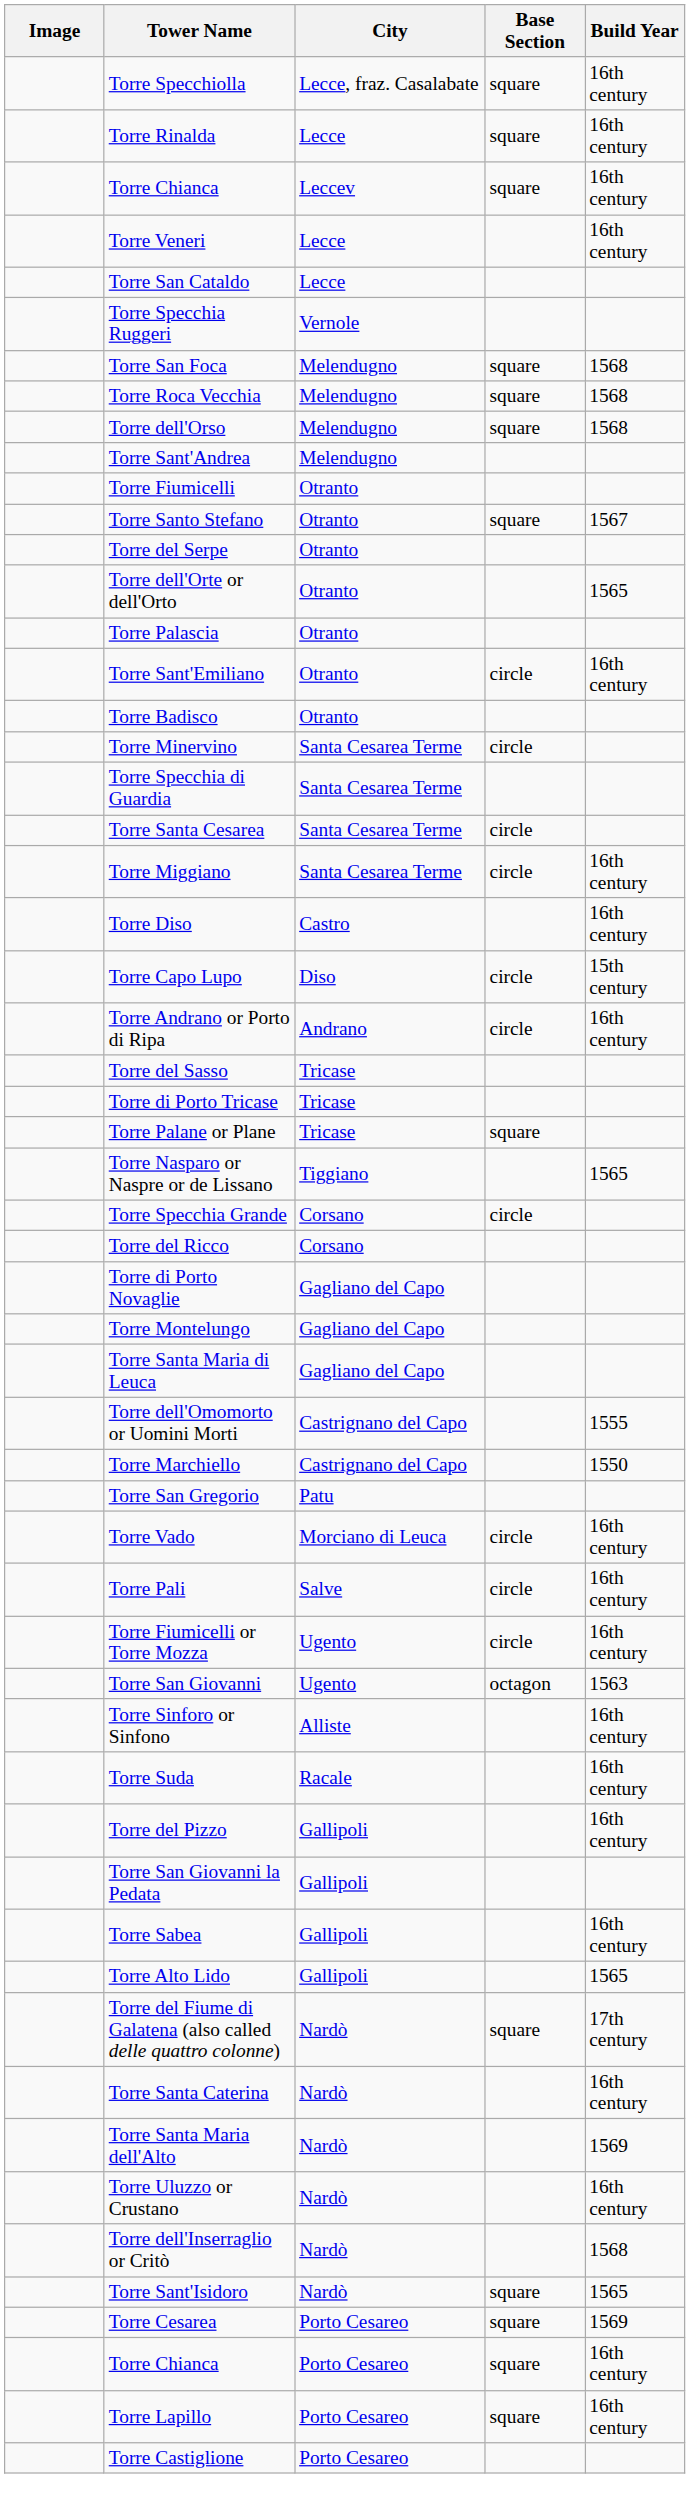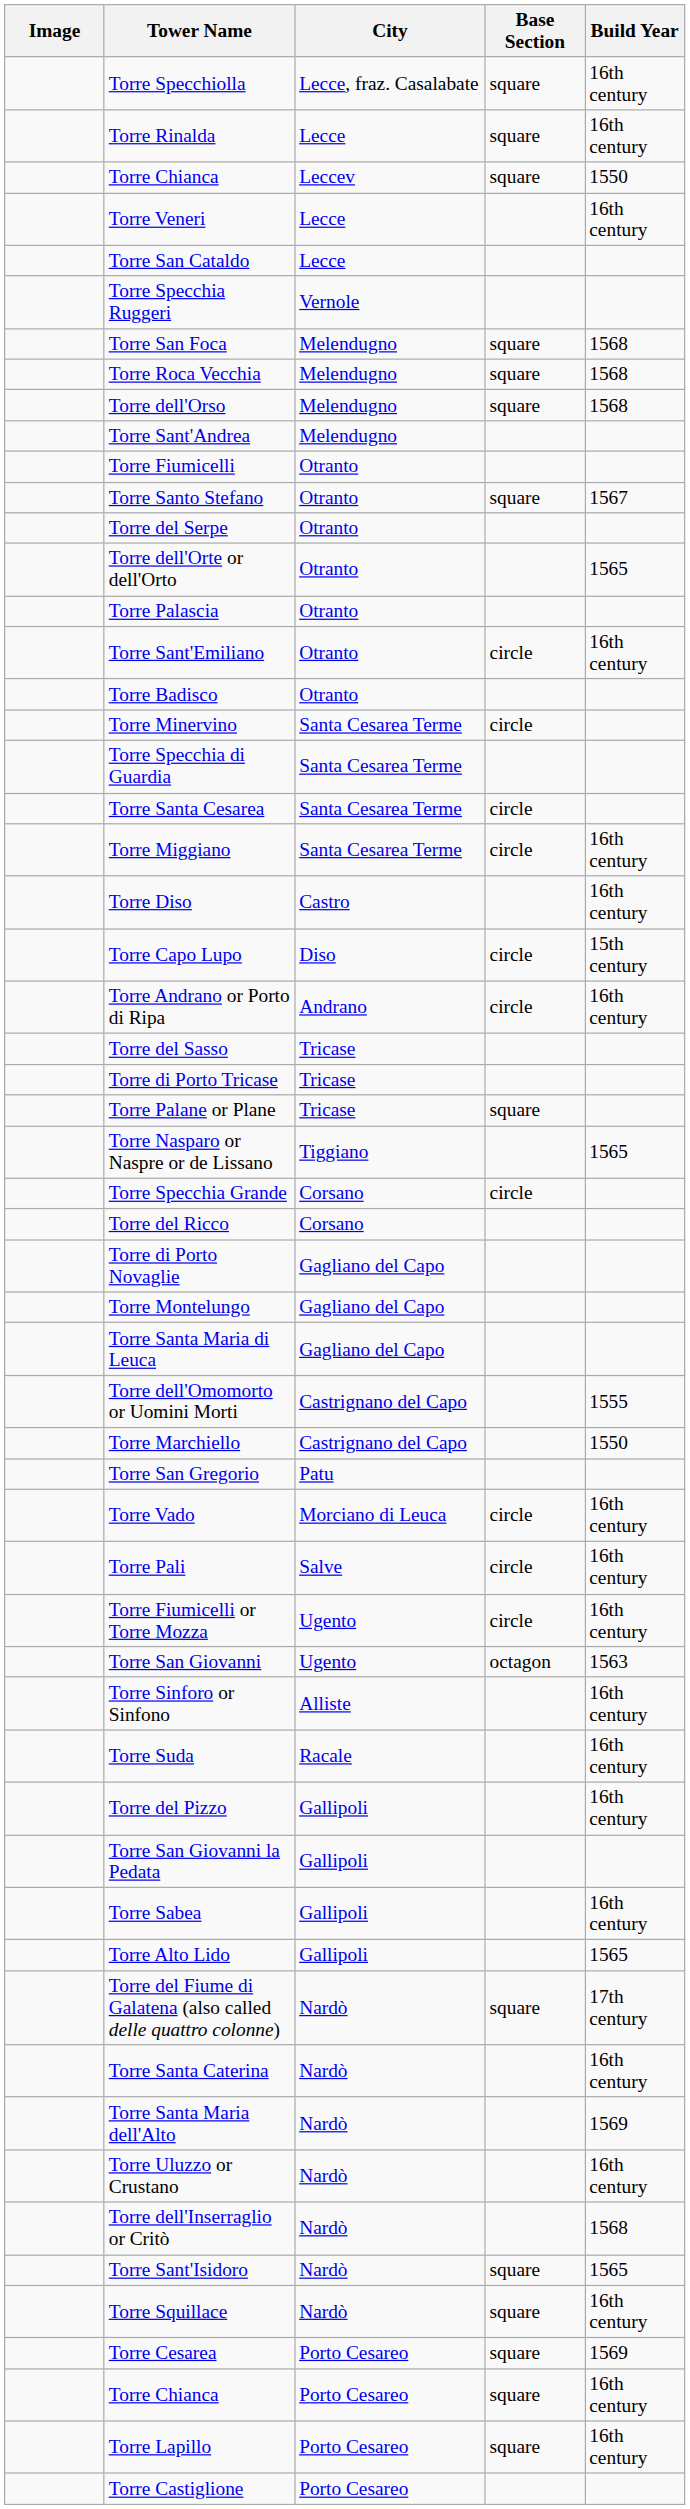Torre Chianca / Leccev | Build Year: 16th century -> 1550
+ row: Torre Squillace | Nardò | square | 16th century
